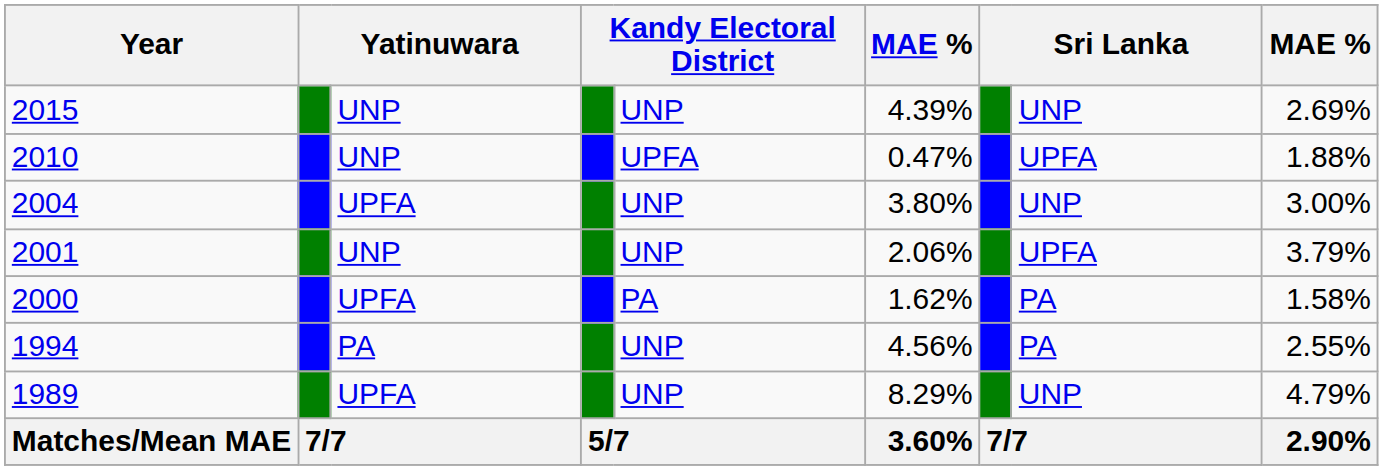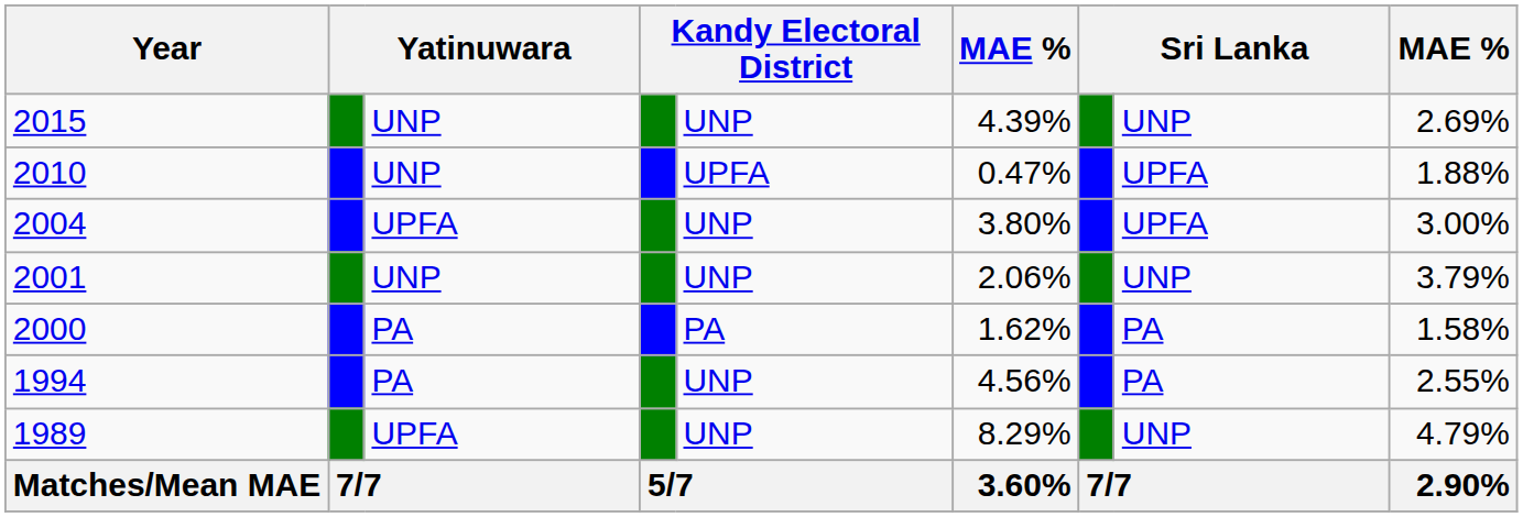2004 | column 8: UNP -> UPFA
2001 | column 8: UPFA -> UNP
2000 | column 3: UPFA -> PA
